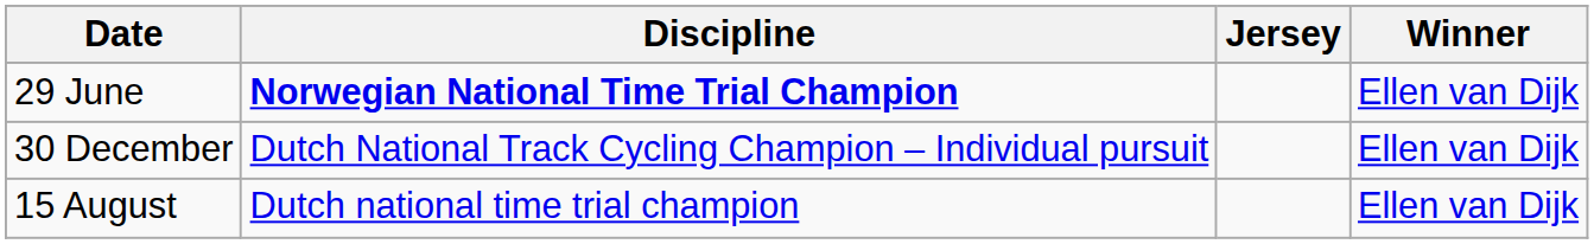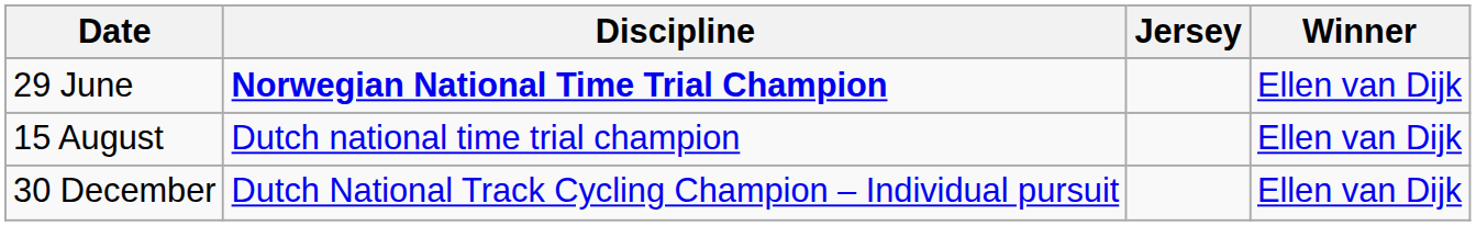rows swapped: 15 August <-> 30 December
